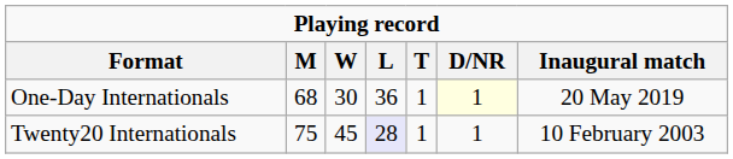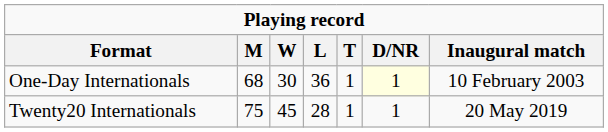One-Day Internationals | Inaugural match: 20 May 2019 -> 10 February 2003
Twenty20 Internationals | L: lavender background -> no background
Twenty20 Internationals | Inaugural match: 10 February 2003 -> 20 May 2019
